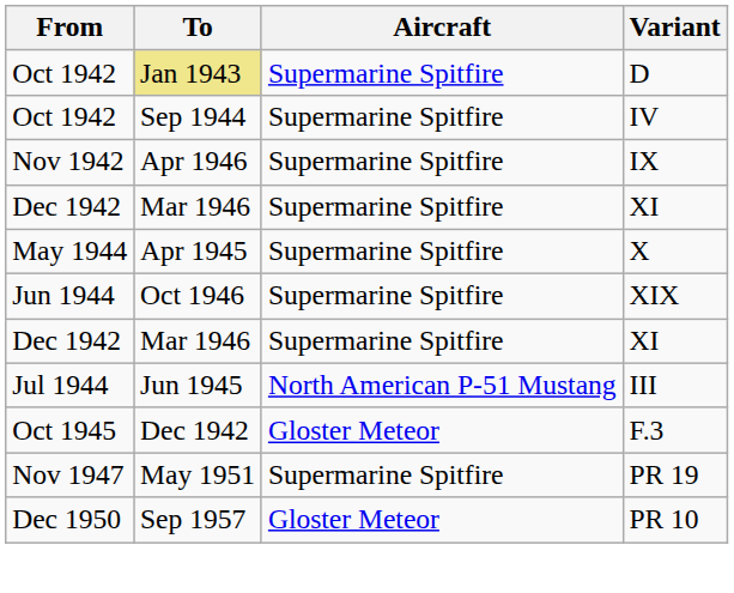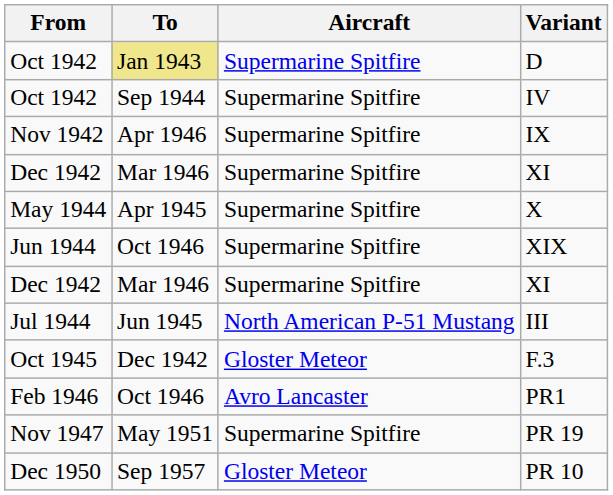+ row: Feb 1946 | Oct 1946 | Avro Lancaster | PR1
